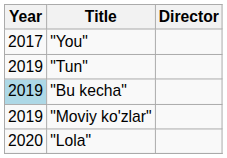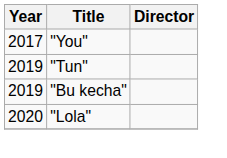"Bu kecha" | Year: lightblue background -> no background
- row: 2019 | "Moviy ko'zlar"
